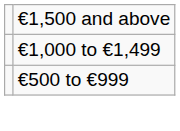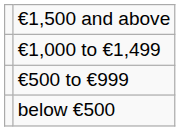+ row: below €500
